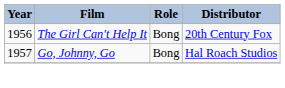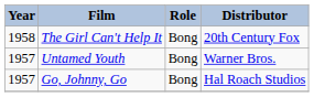The Girl Can't Help It | Year: 1956 -> 1958
+ row: 1957 | Untamed Youth | Bong | Warner Bros.
